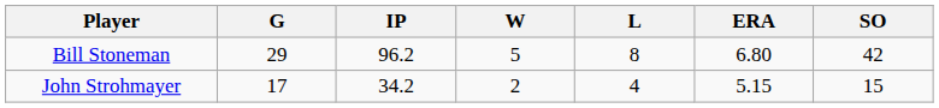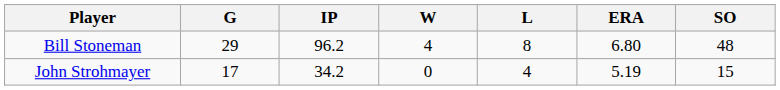Bill Stoneman | W: 5 -> 4
Bill Stoneman | SO: 42 -> 48
John Strohmayer | W: 2 -> 0
John Strohmayer | ERA: 5.15 -> 5.19
